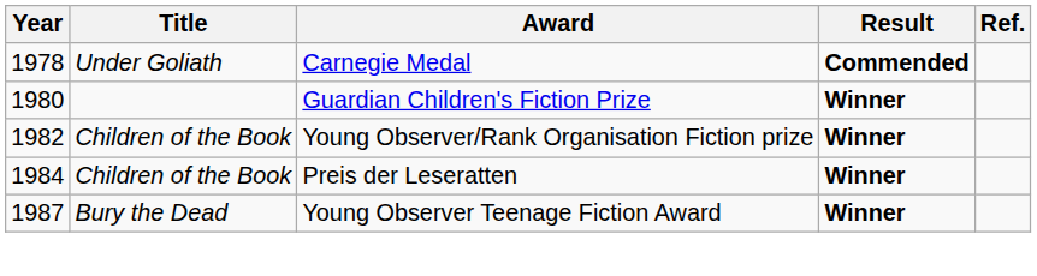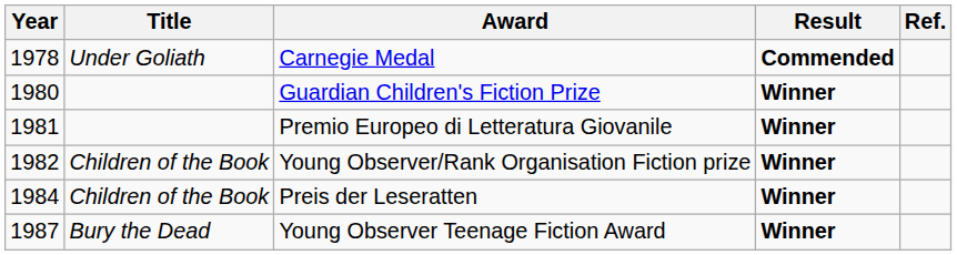+ row: 1981 | Premio Europeo di Letteratura Giovanile | Winner
